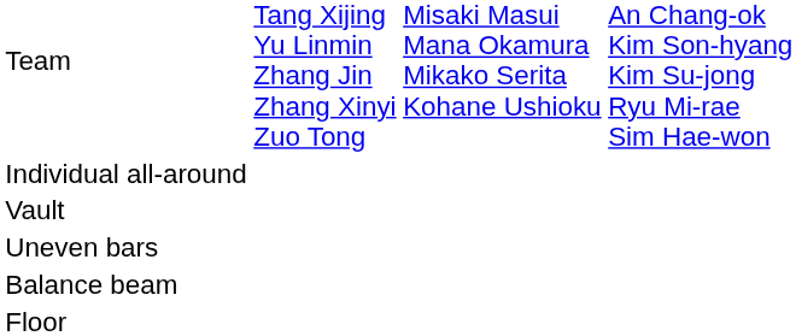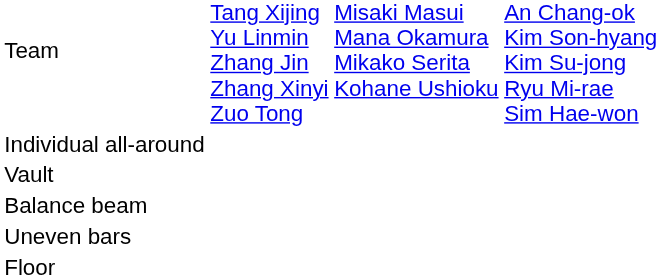rows swapped: Uneven bars <-> Balance beam
